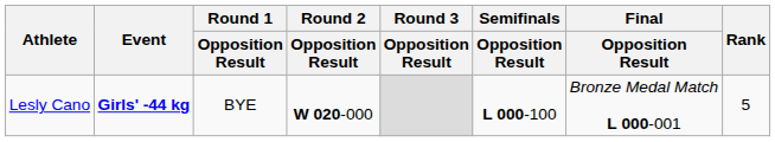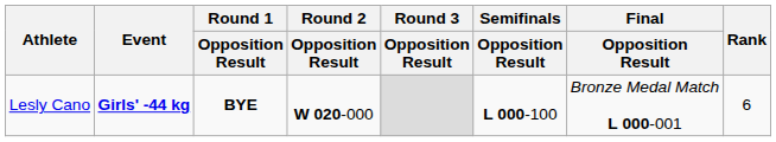Lesly Cano | Round 1 / Opposition Result: normal -> bold
Lesly Cano | Rank: 5 -> 6
